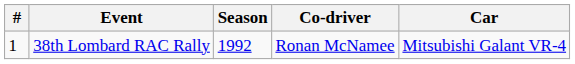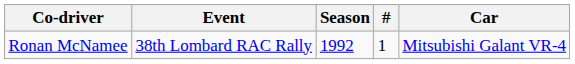columns swapped: # <-> Co-driver
